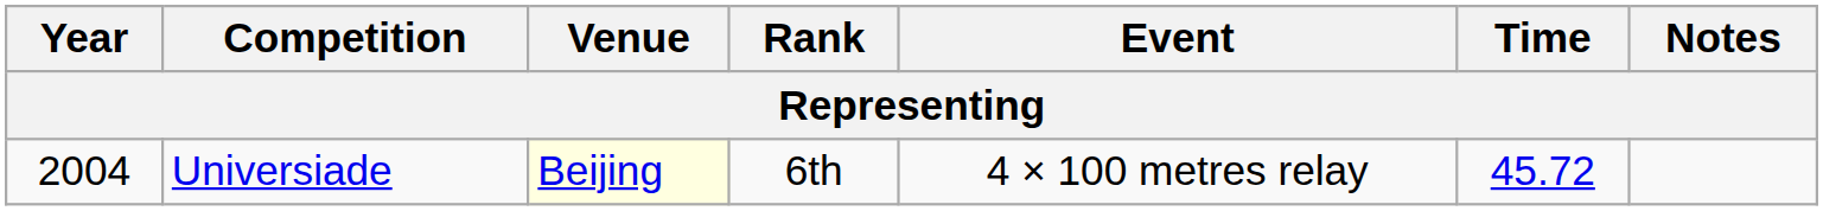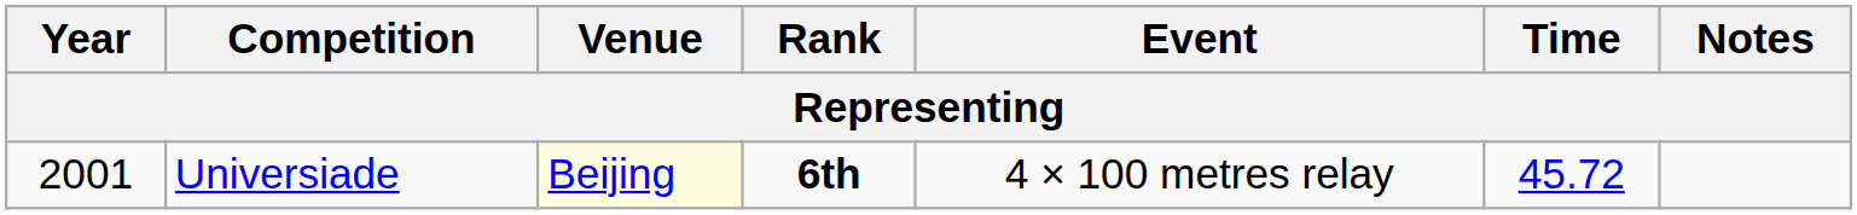Universiade | Year: 2004 -> 2001
Universiade | Rank: normal -> bold
